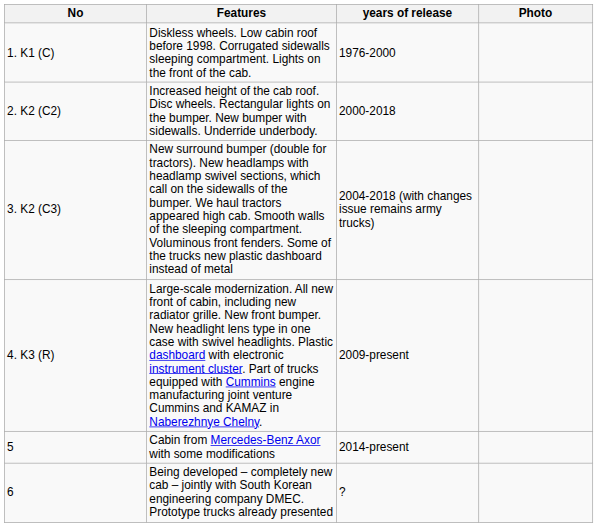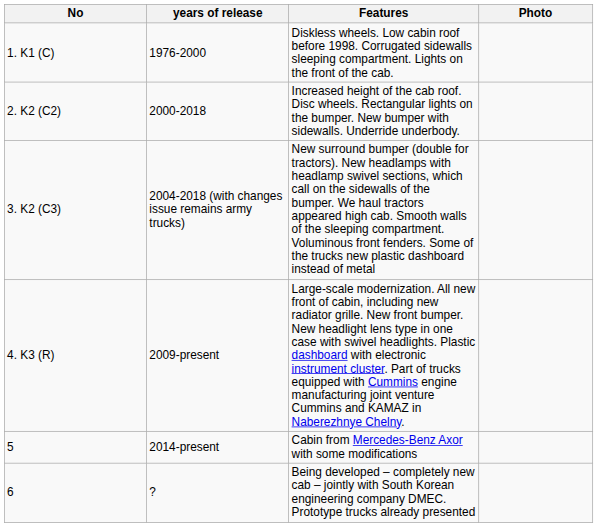columns swapped: years of release <-> Features
